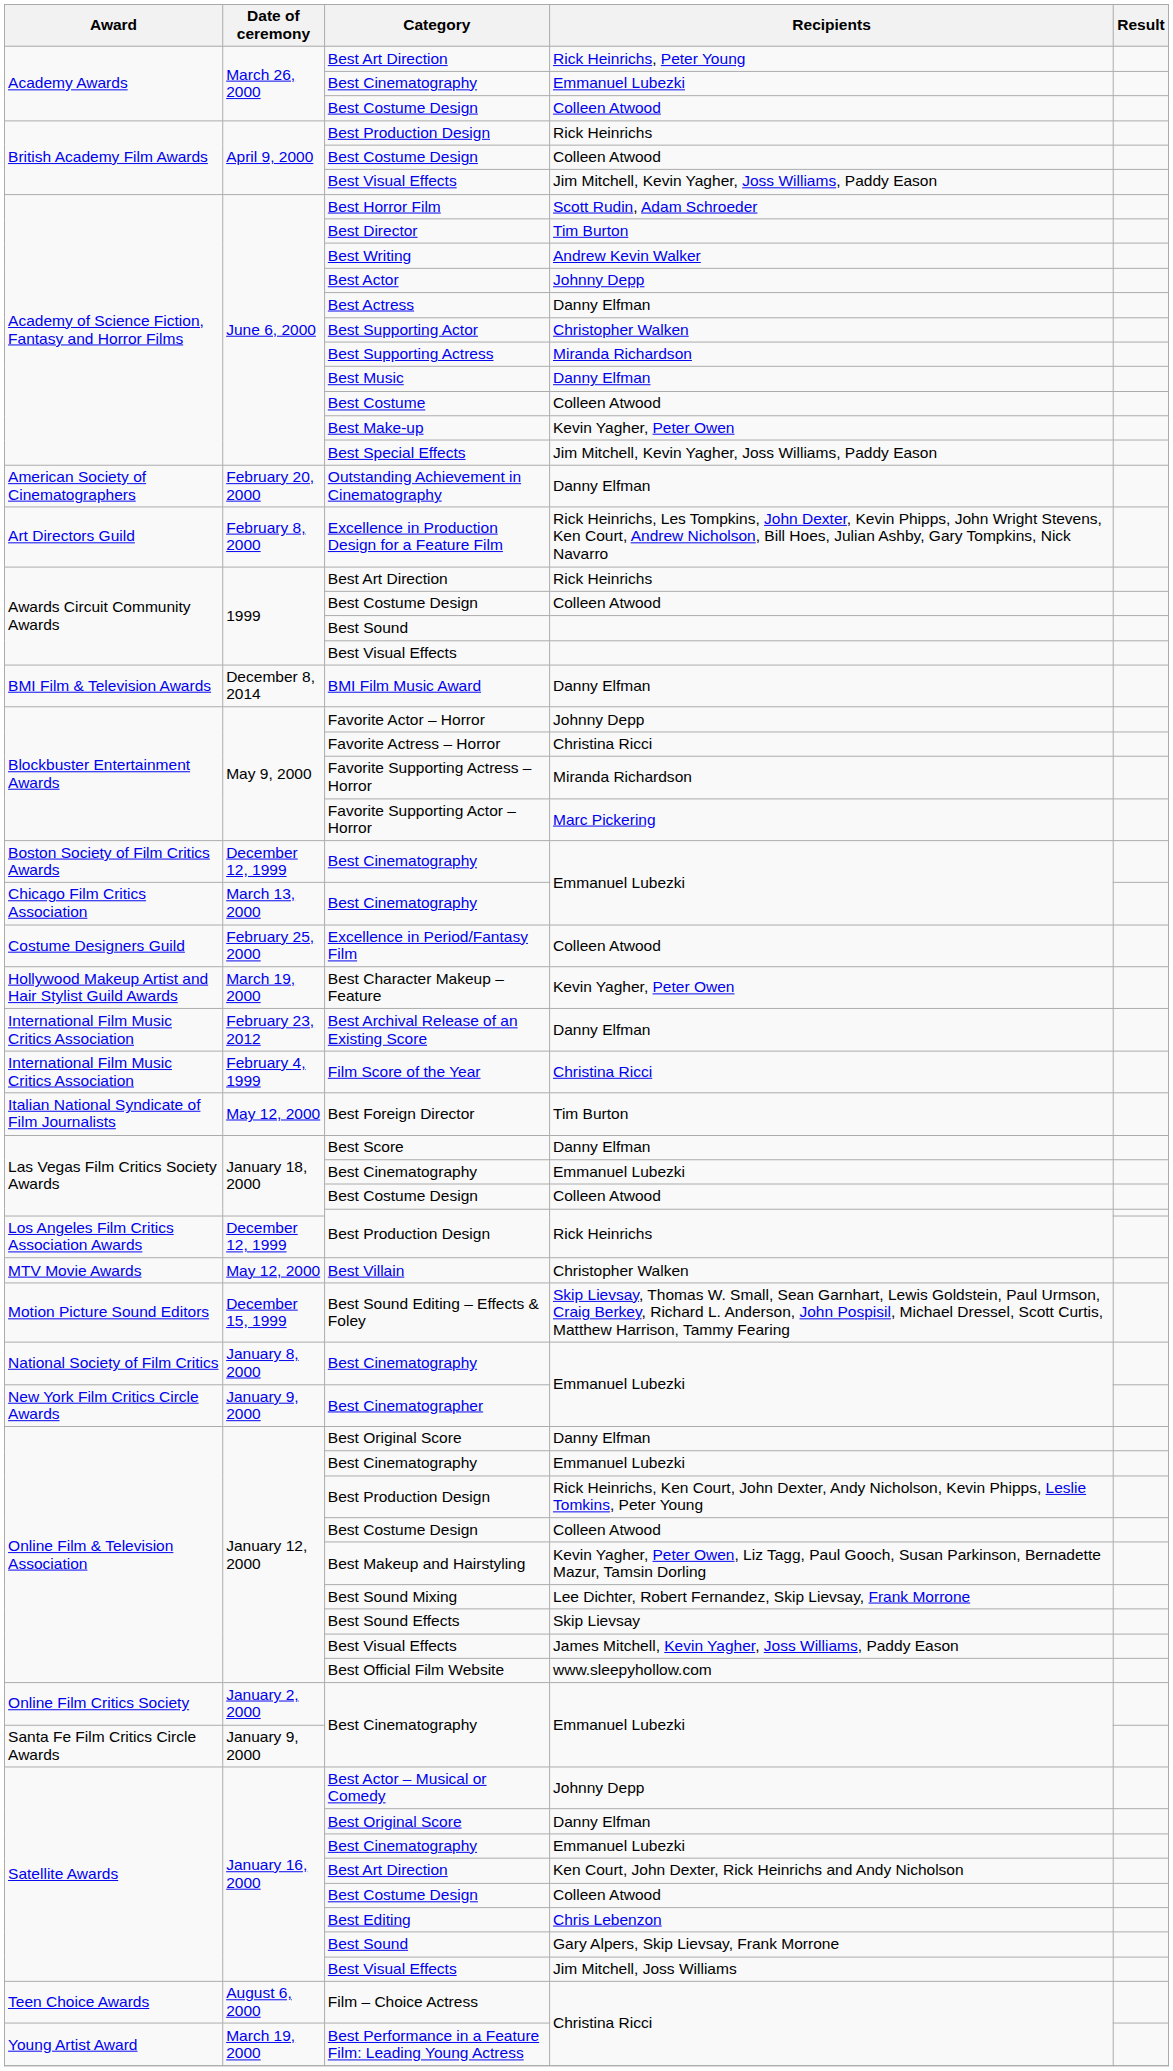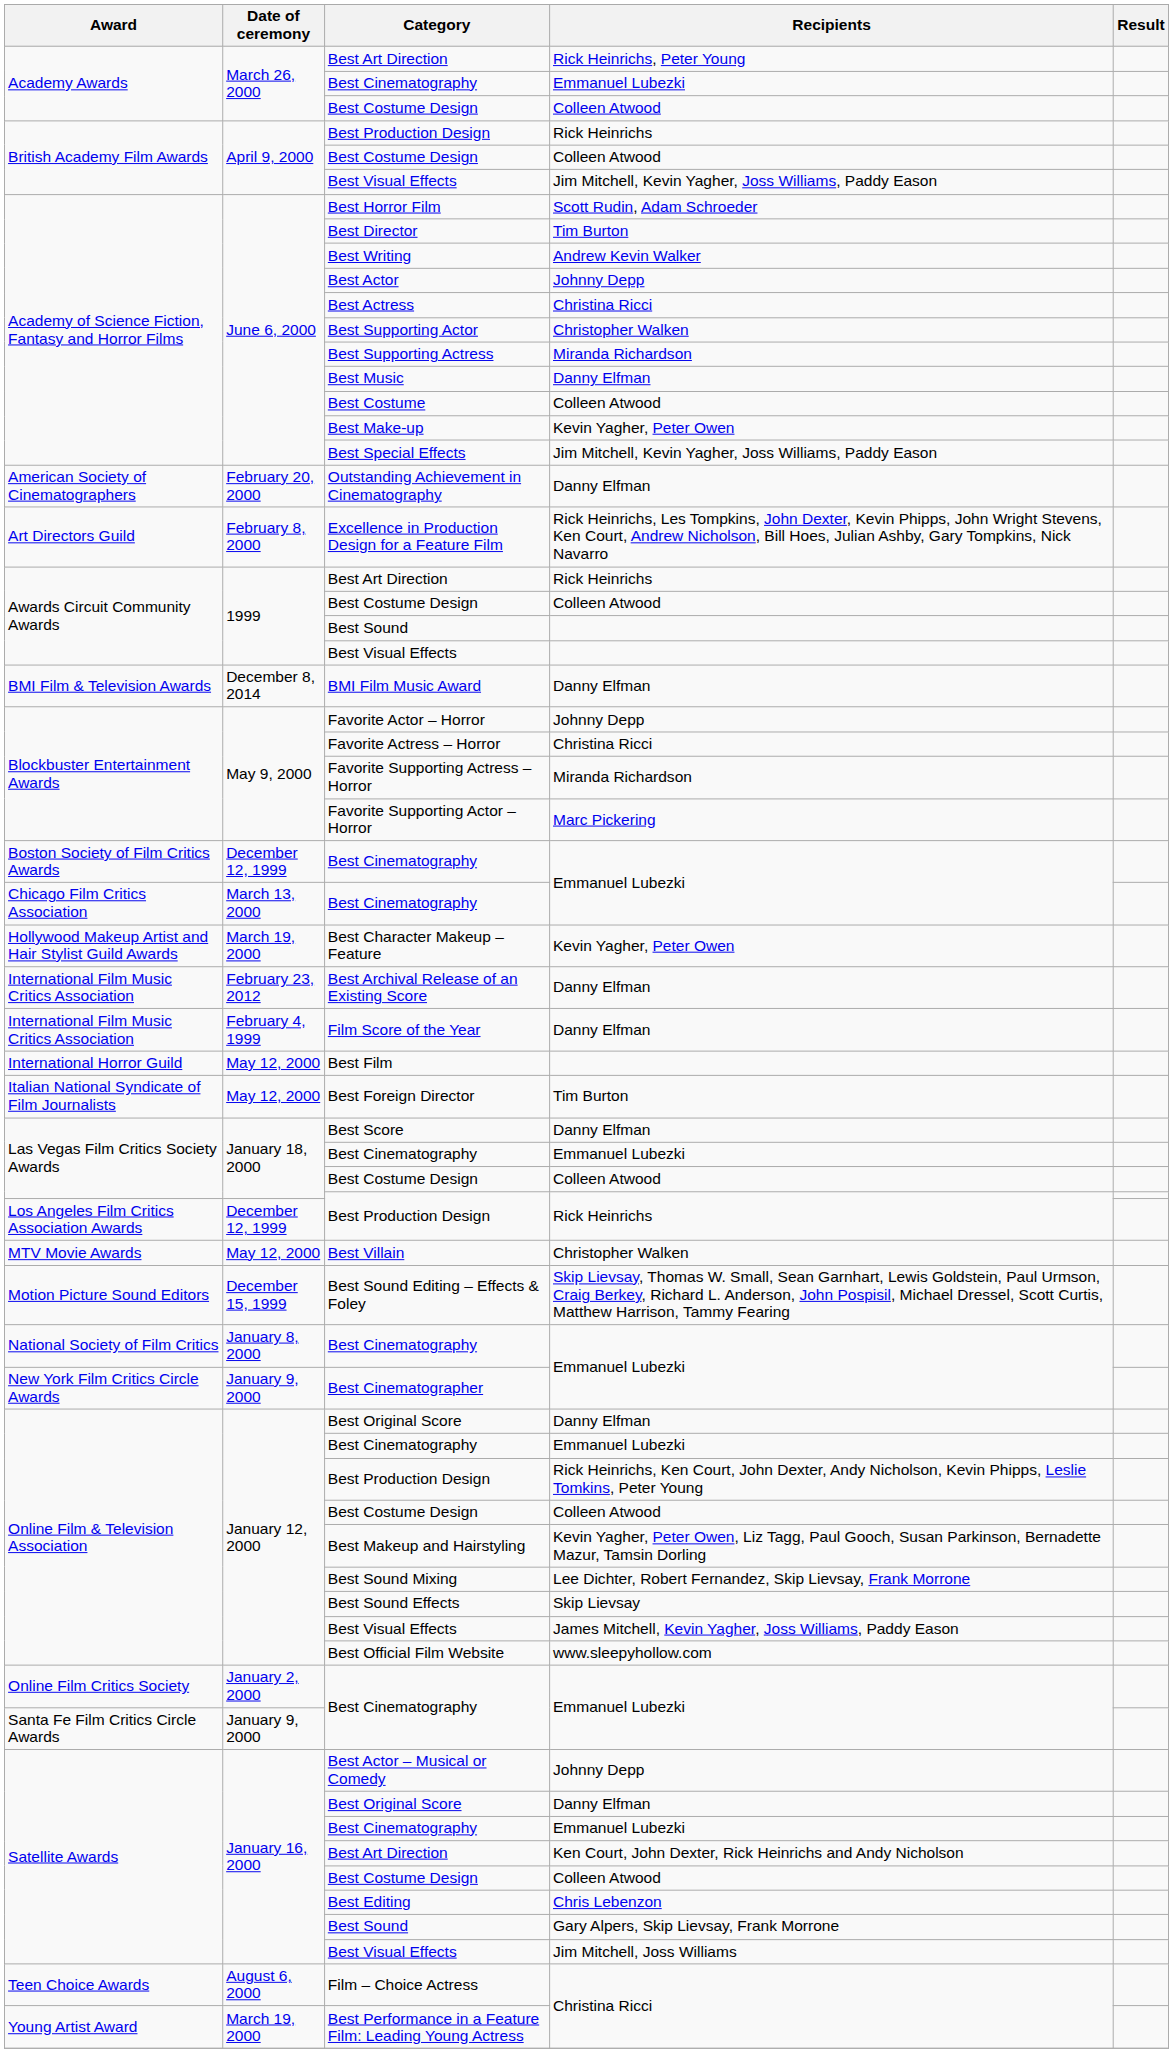Best Actress | Recipients: Danny Elfman -> Christina Ricci
- row: Costume Designers Guild | February 25, 2000 | Excellence in Period/Fantasy Film | Colleen Atwood
Film Score of the Year | Recipients: Christina Ricci -> Danny Elfman
+ row: International Horror Guild | May 12, 2000 | Best Film
